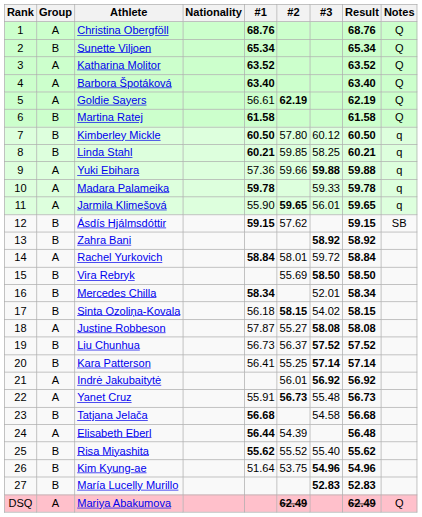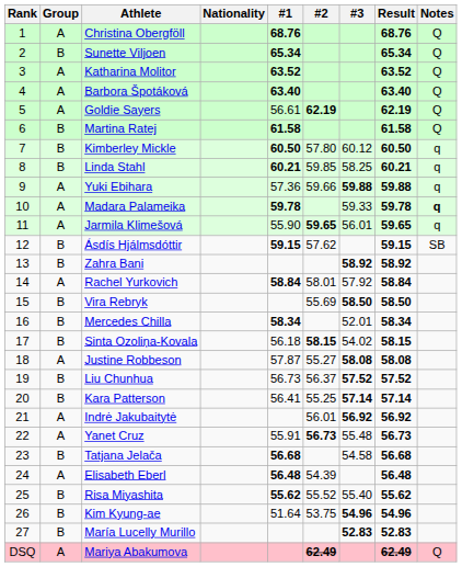Madara Palameika | Notes: normal -> bold
Rachel Yurkovich | #3: 59.72 -> 57.92
Elisabeth Eberl | #1: 56.44 -> 56.48
